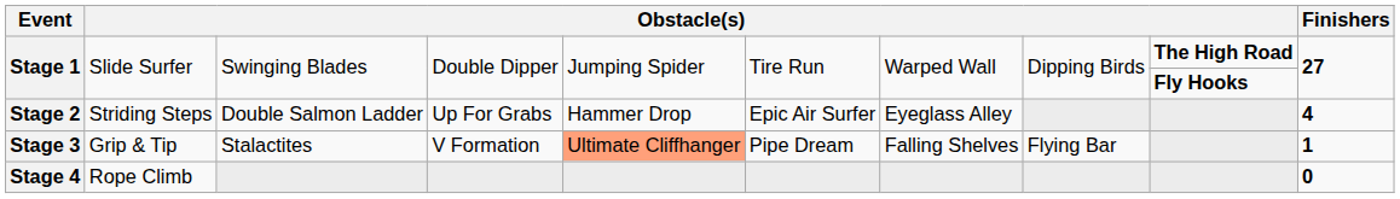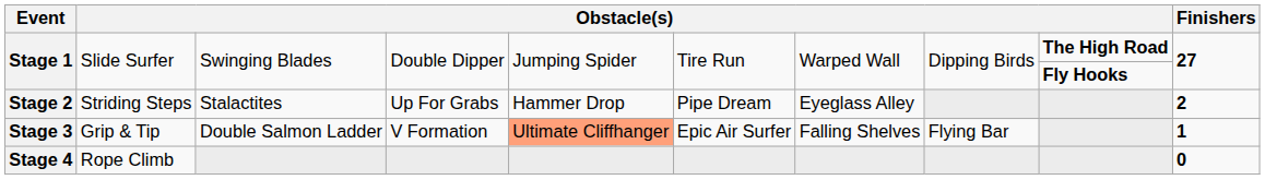Stage 2 | column 3: Double Salmon Ladder -> Stalactites
Stage 2 | column 6: Epic Air Surfer -> Pipe Dream
Stage 2 | Finishers: 4 -> 2
Stage 3 | column 3: Stalactites -> Double Salmon Ladder
Stage 3 | column 6: Pipe Dream -> Epic Air Surfer
